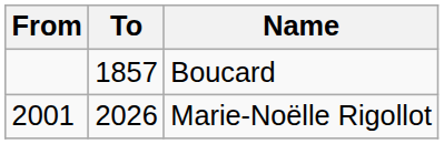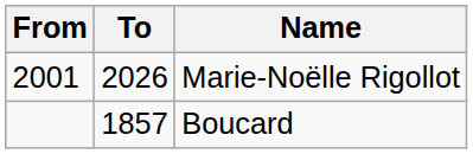rows swapped: Boucard <-> Marie-Noëlle Rigollot
